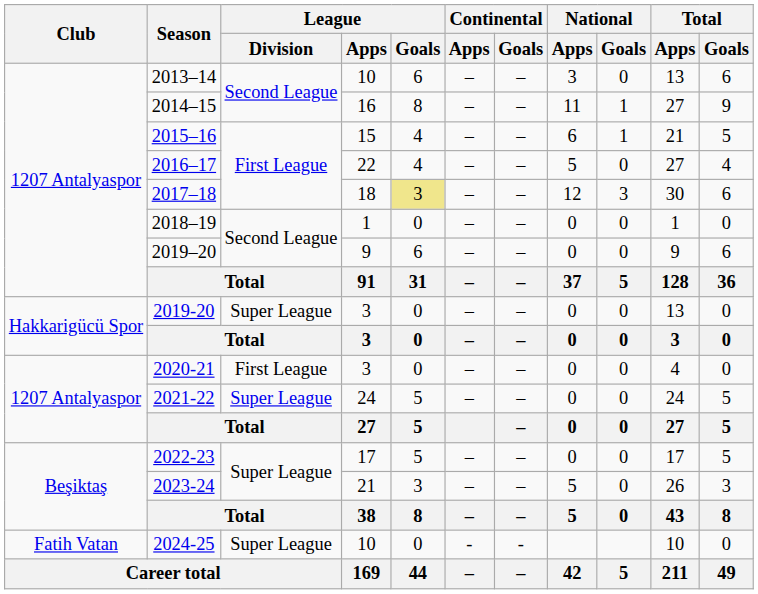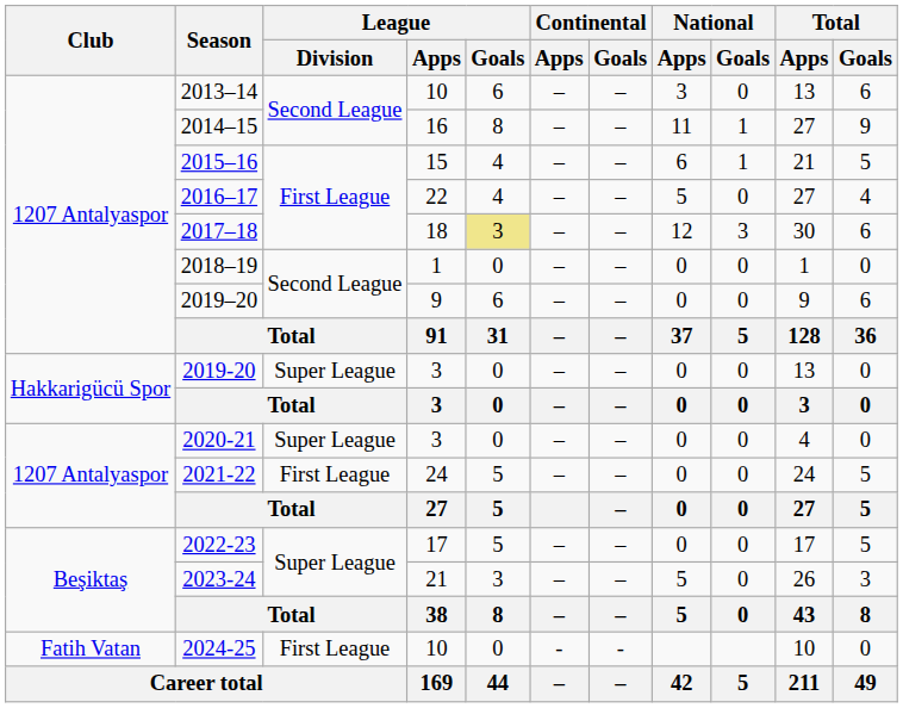2020-21 | League / Division: First League -> Super League
2021-22 | League / Division: Super League -> First League
2024-25 | League / Division: Super League -> First League
